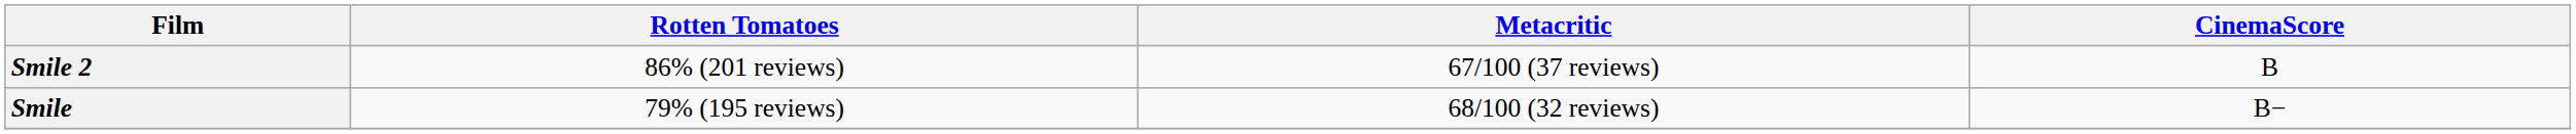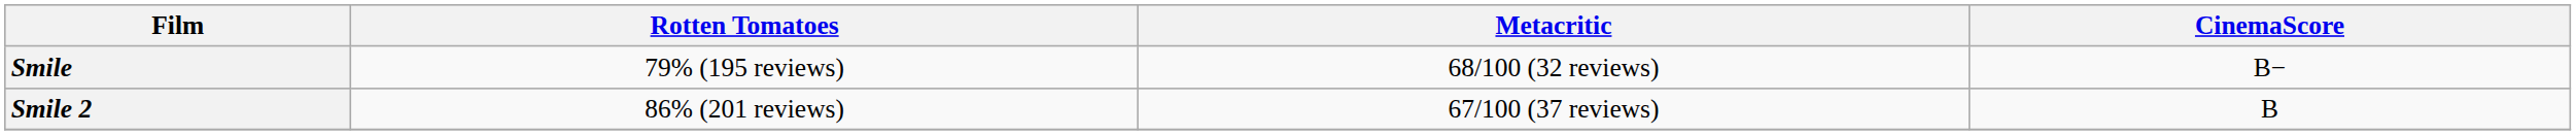rows swapped: Smile <-> Smile 2
